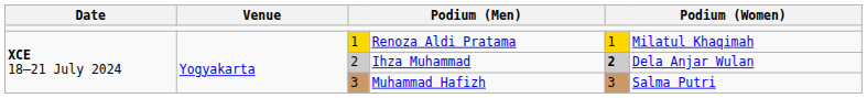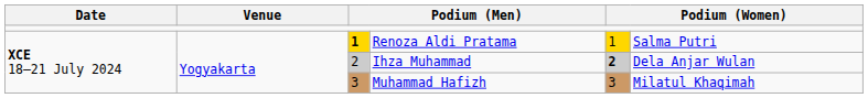Renoza Aldi Pratama | column 3: normal -> bold
Renoza Aldi Pratama | column 6: Milatul Khaqimah -> Salma Putri
Muhammad Hafizh | column 6: Salma Putri -> Milatul Khaqimah
